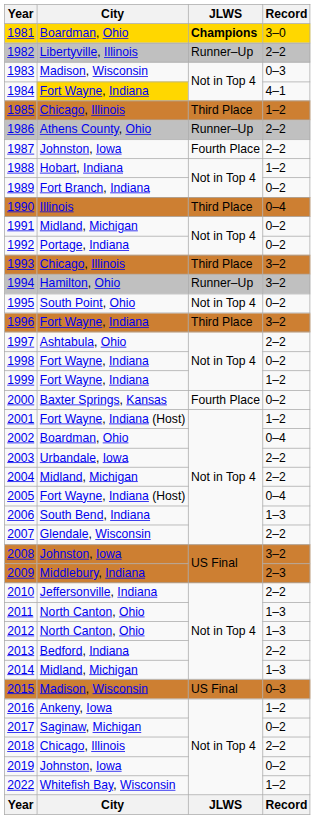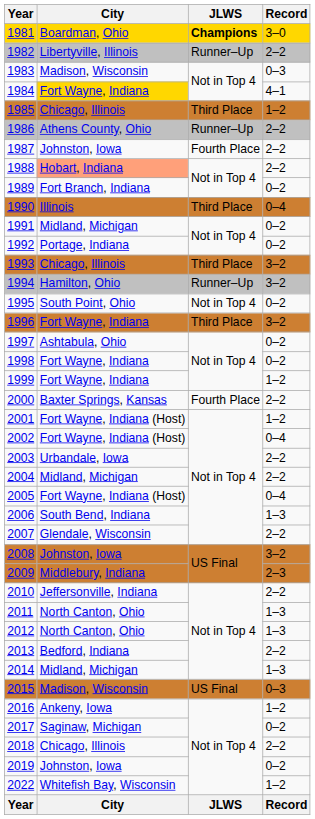1988 | City: no background -> lightsalmon background
1988 | Record: 1–2 -> 2–2
1997 | Record: 2–2 -> 0–2
2000 | Record: 0–2 -> 2–2
2002 | City: Boardman, Ohio -> Fort Wayne, Indiana (Host)
